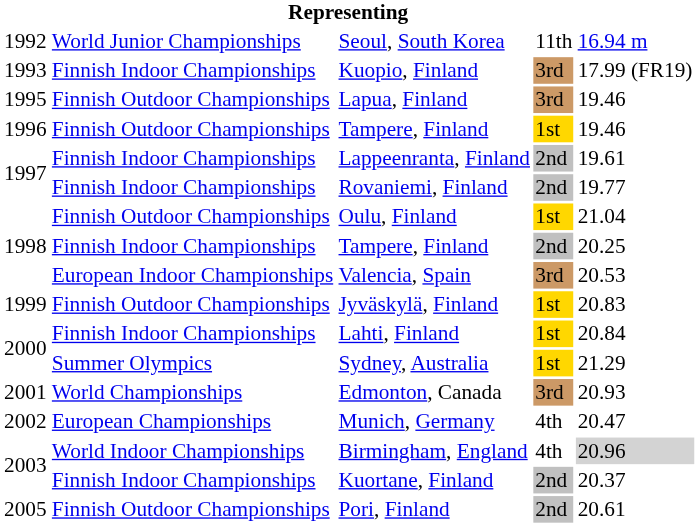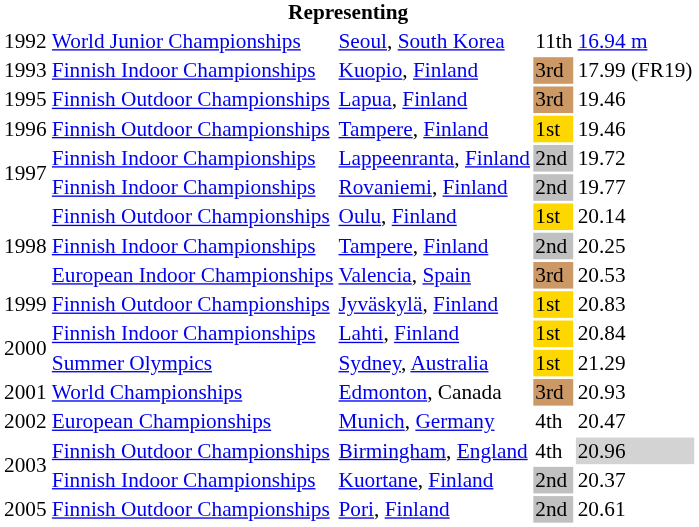Lappeenranta, Finland | column 5: 19.61 -> 19.72
Oulu, Finland | column 5: 21.04 -> 20.14
Birmingham, England | column 2: World Indoor Championships -> Finnish Outdoor Championships
